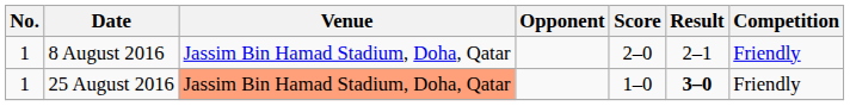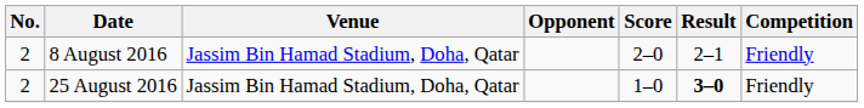8 August 2016 | No.: 1 -> 2
25 August 2016 | No.: 1 -> 2
25 August 2016 | Venue: lightsalmon background -> no background
